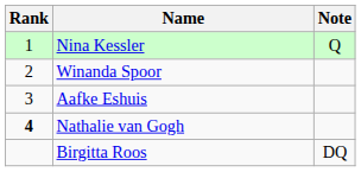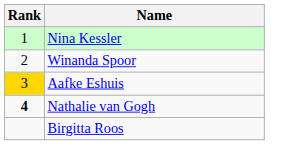- column: Note | Q | DQ
Aafke Eshuis | Rank: no background -> gold background
